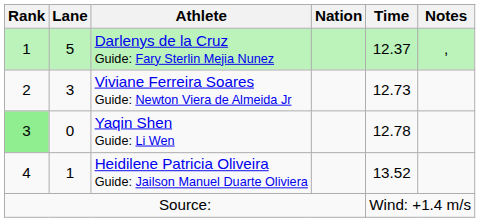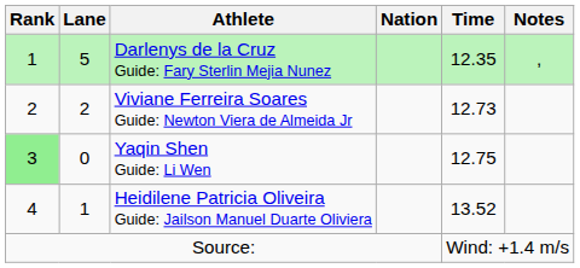Darlenys de la Cruz Guide: Fary Sterlin Mejia Nunez | Time: 12.37 -> 12.35
Viviane Ferreira Soares Guide: Newton Viera de Almeida Jr | Lane: 3 -> 2
Yaqin Shen Guide: Li Wen | Time: 12.78 -> 12.75
